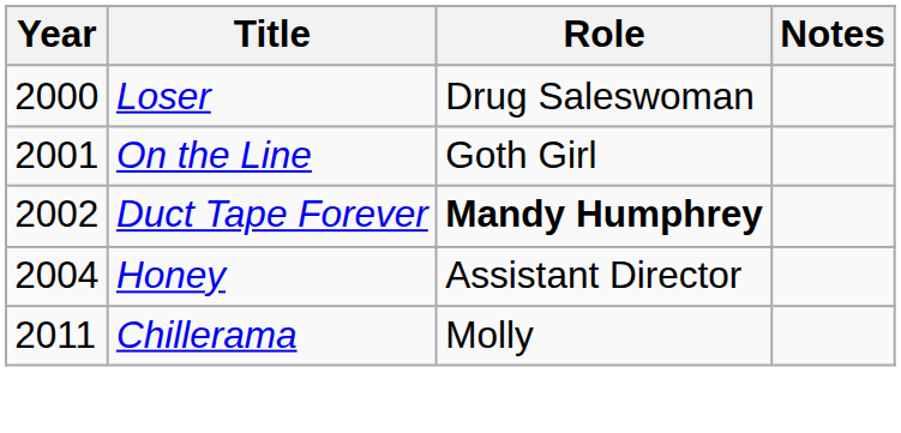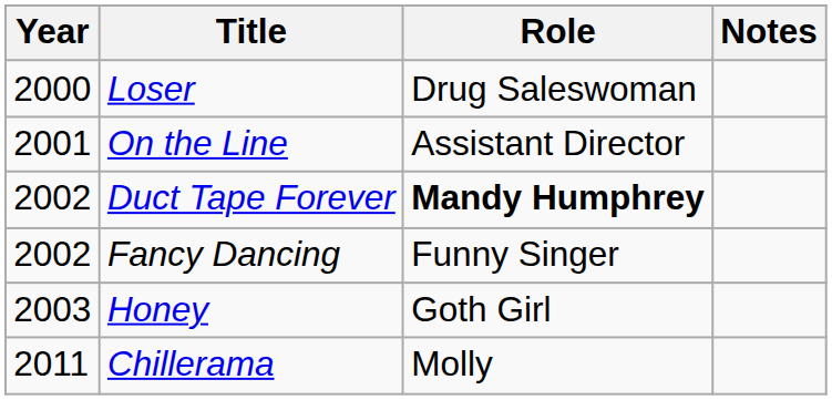On the Line | Role: Goth Girl -> Assistant Director
+ row: 2002 | Fancy Dancing | Funny Singer
Honey | Year: 2004 -> 2003
Honey | Role: Assistant Director -> Goth Girl
